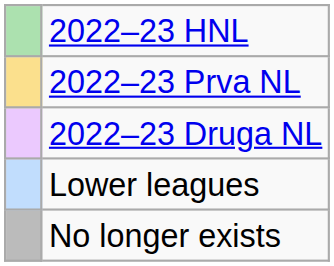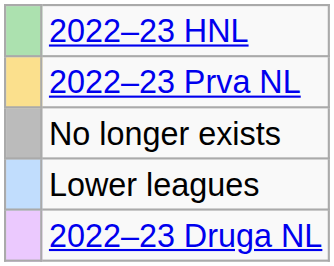rows swapped: 2022–23 Druga NL <-> No longer exists
